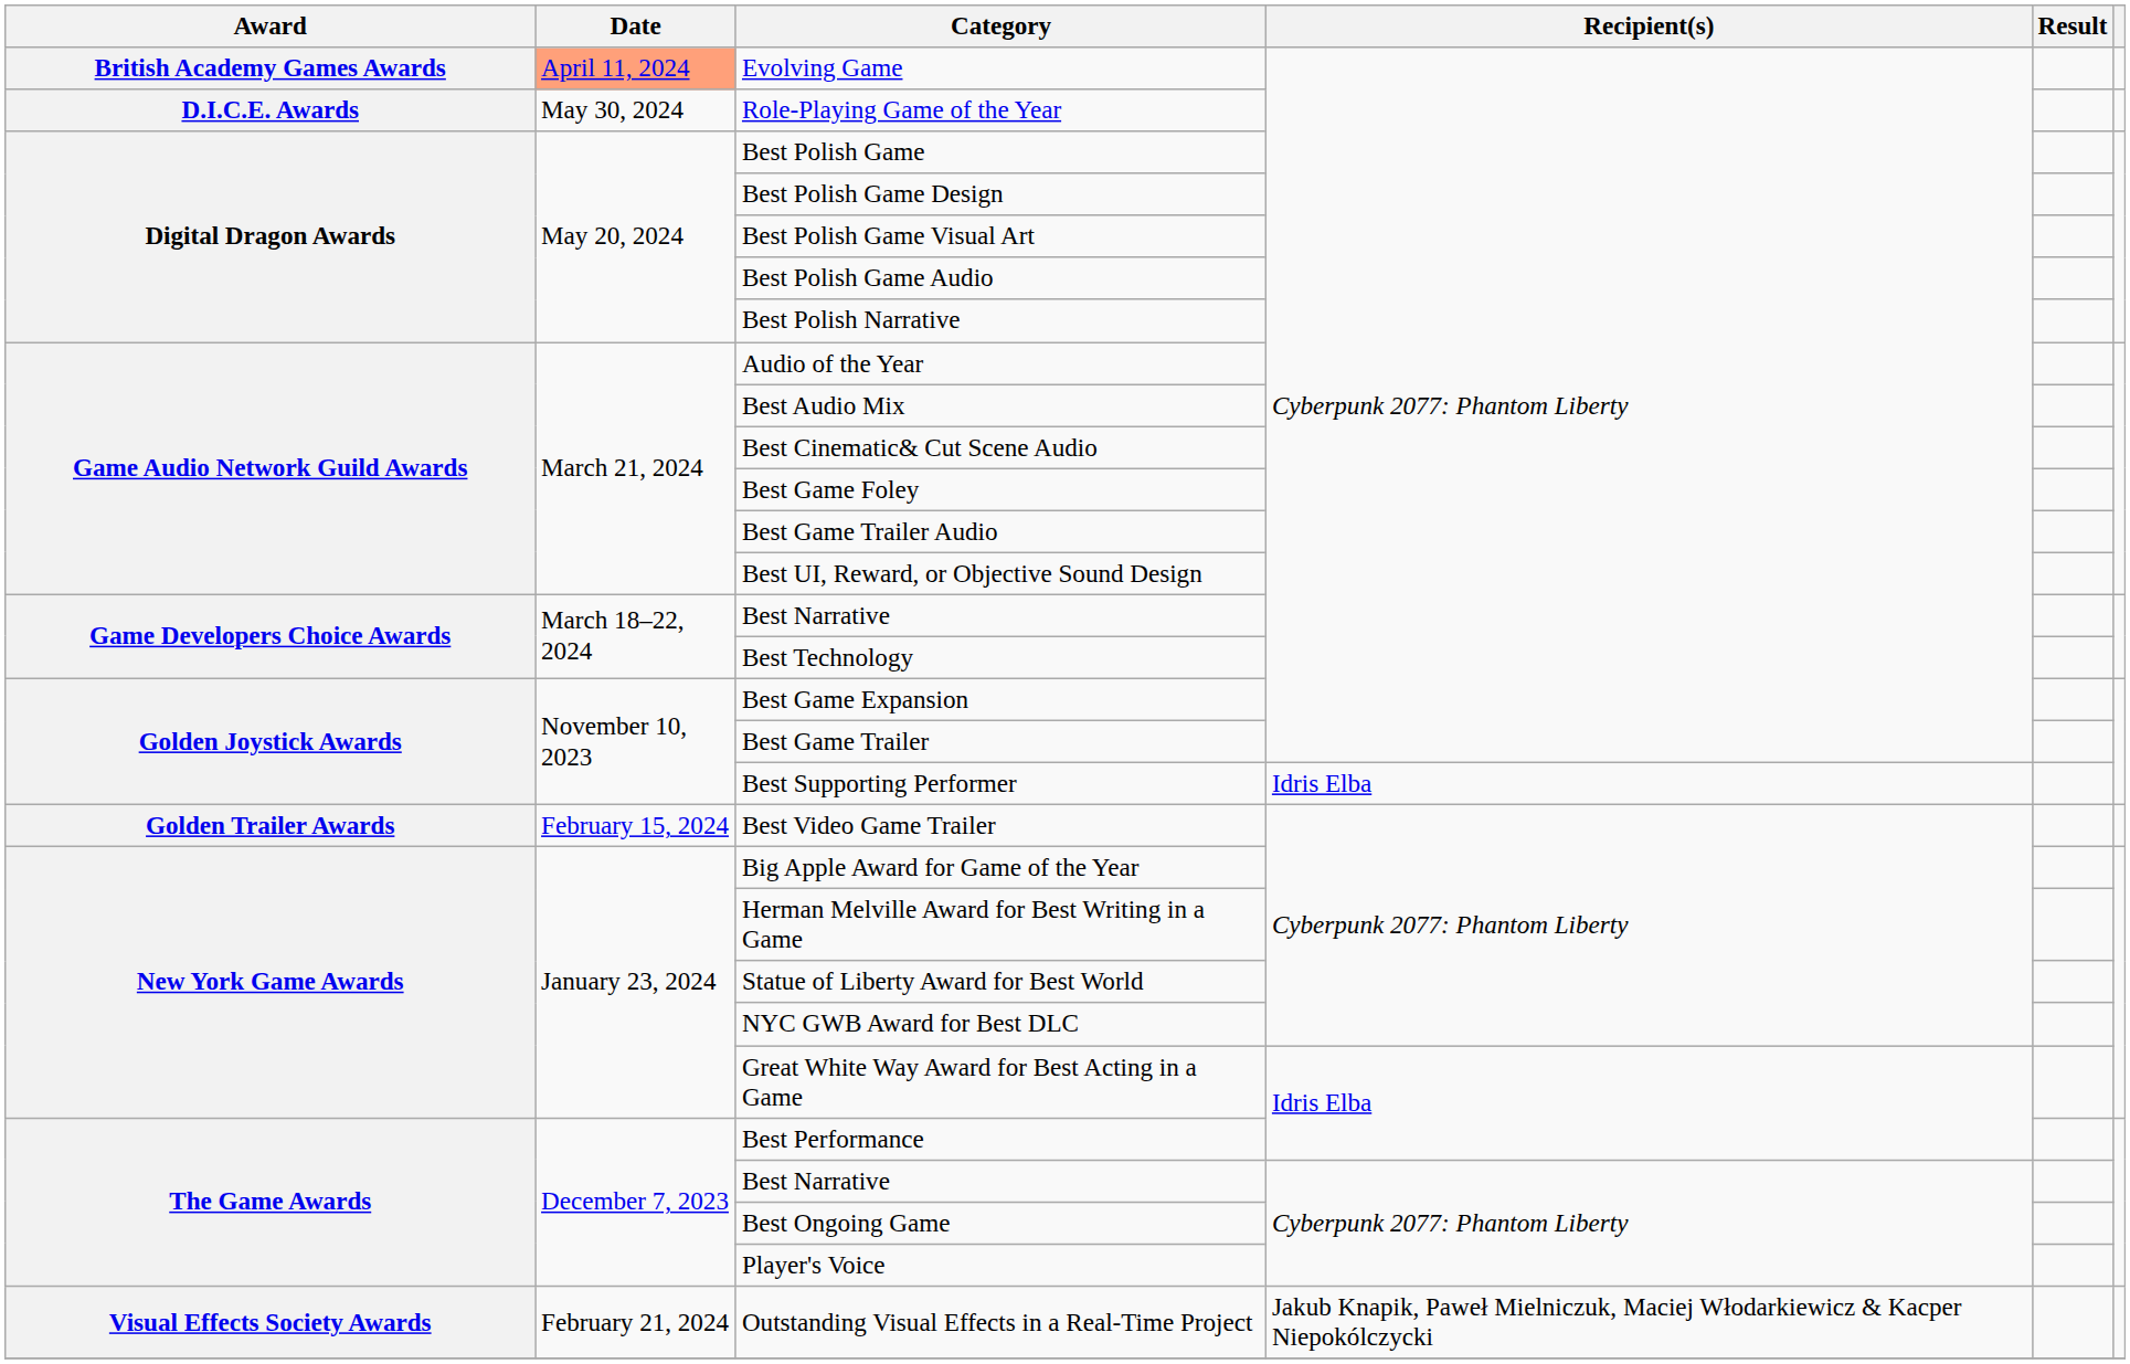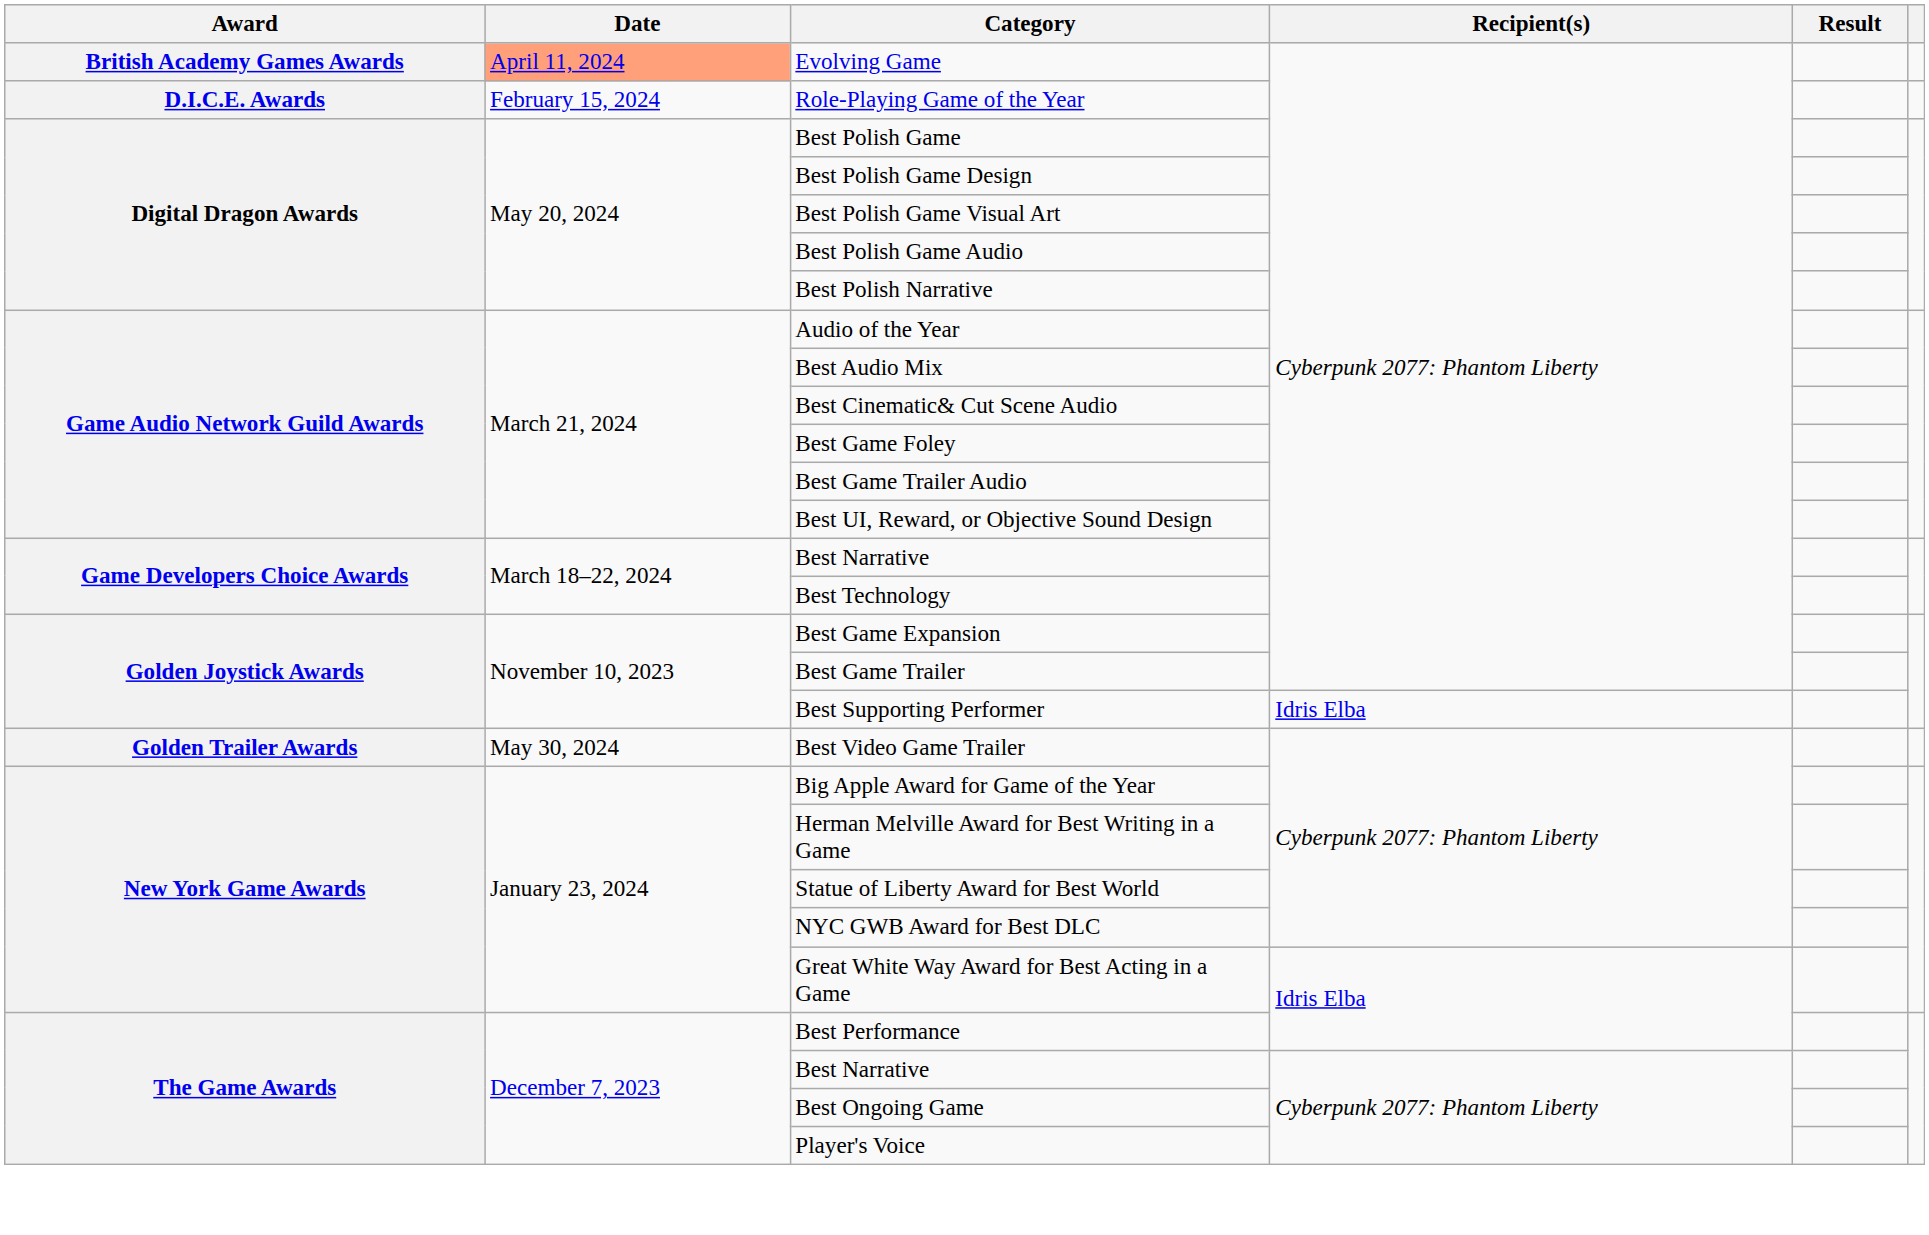Role-Playing Game of the Year | Date: May 30, 2024 -> February 15, 2024
Best Video Game Trailer | Date: February 15, 2024 -> May 30, 2024
- row: Visual Effects Society Awards | February 21, 2024 | Outstanding Visual Effects in a Real-Time Project | Jakub Knapik, Paweł Mielniczuk, Maciej Włodarkiewicz & Kacper Niepokólczycki
